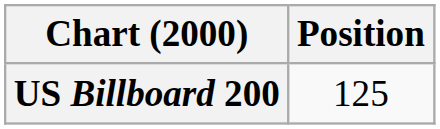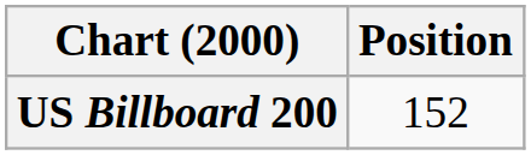US Billboard 200 | Position: 125 -> 152
